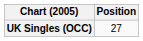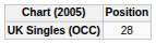UK Singles (OCC) | Position: 27 -> 28
